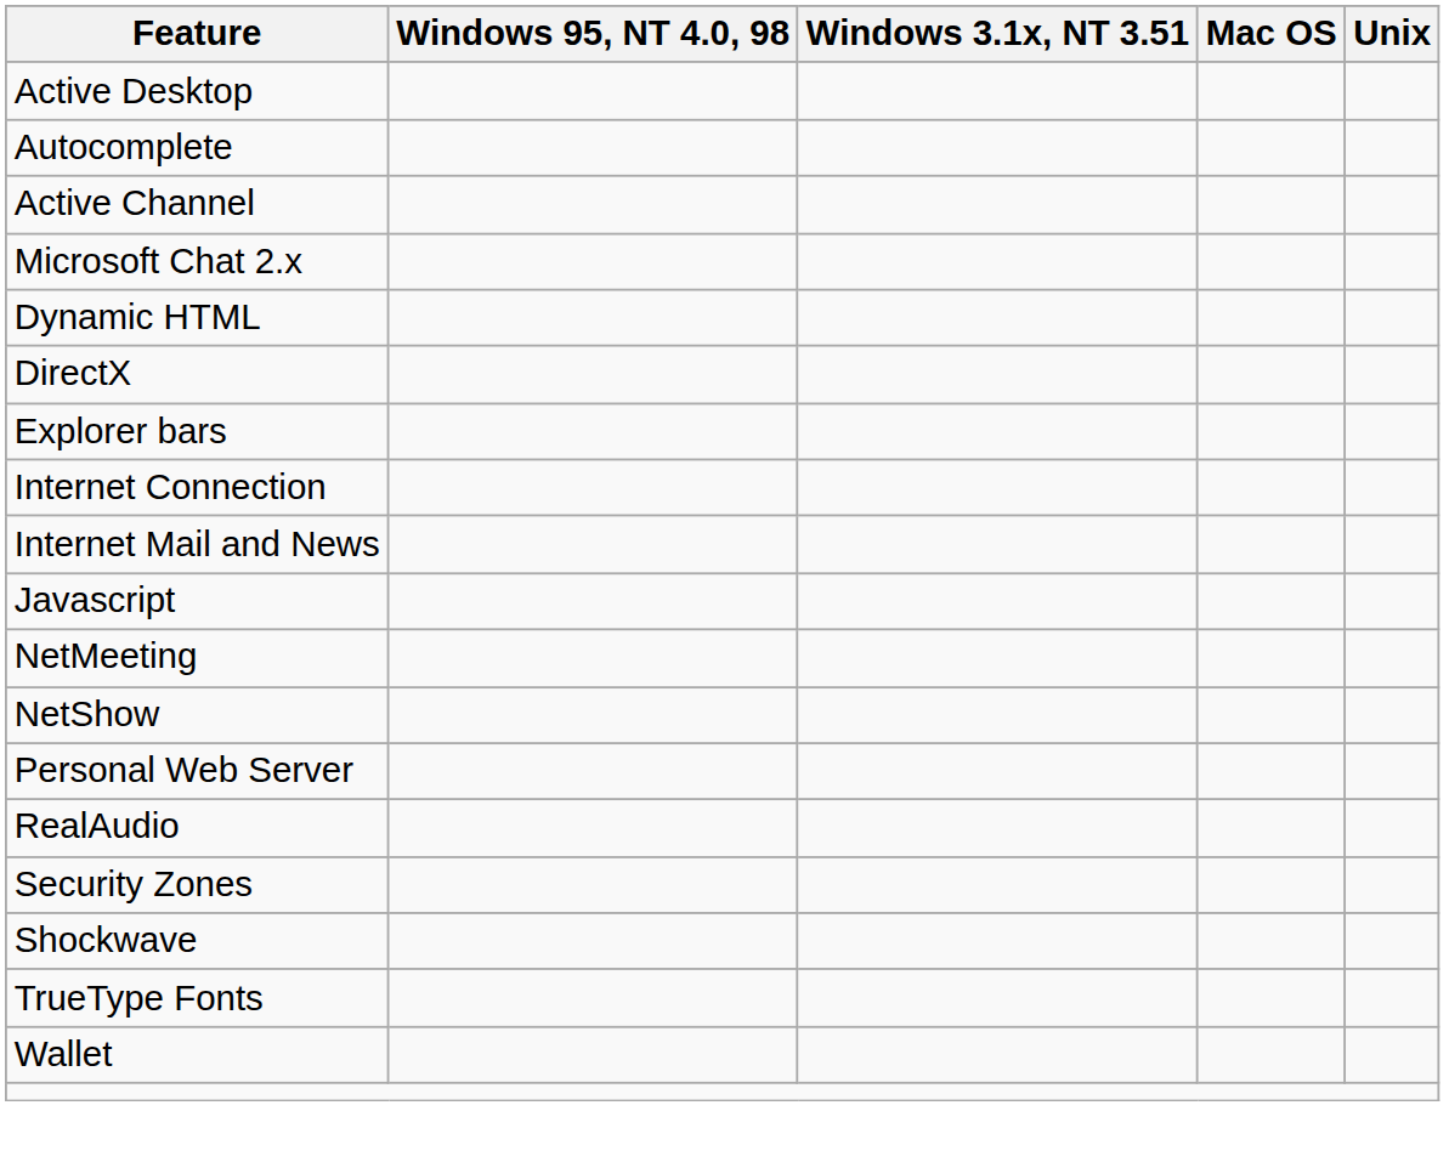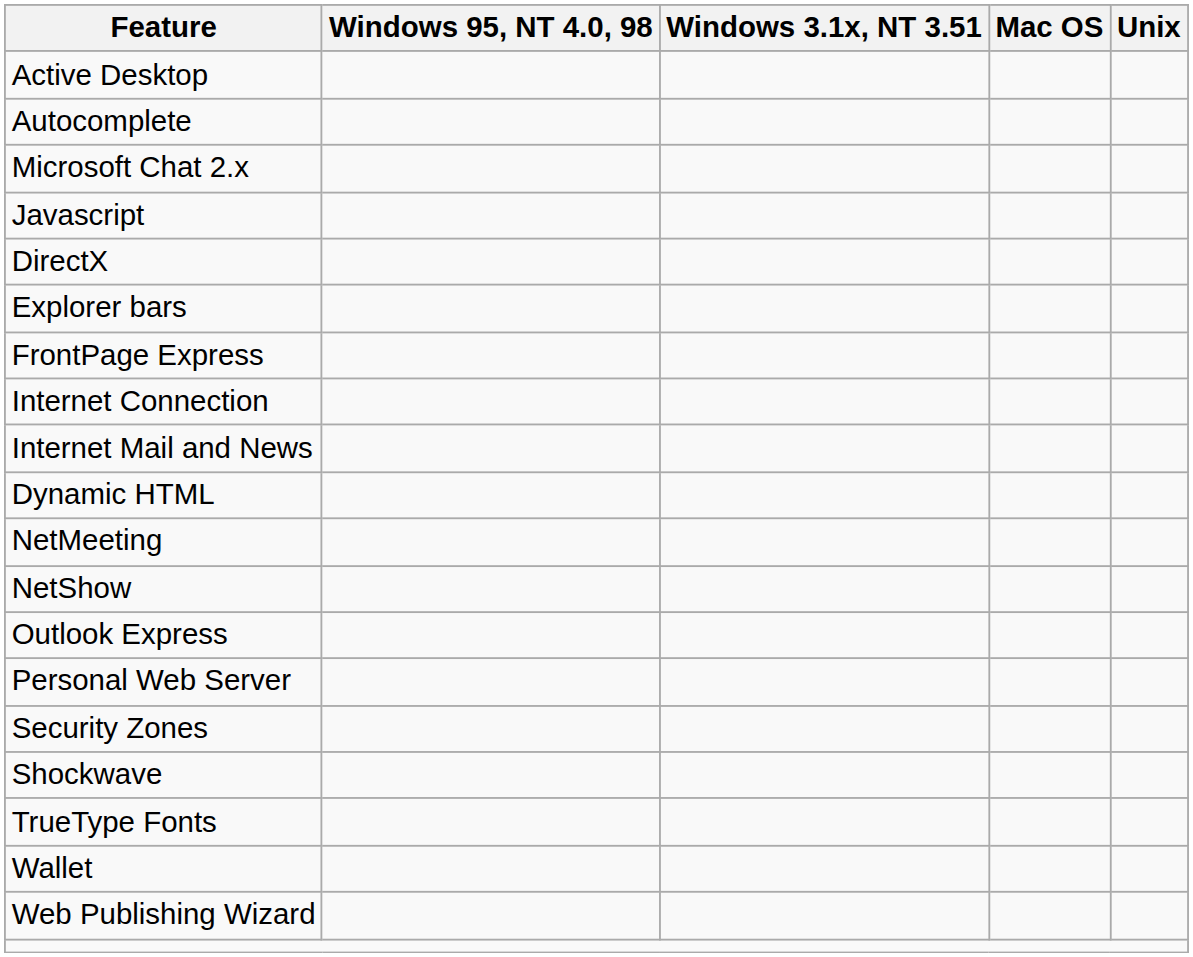- row: Active Channel
rows swapped: Dynamic HTML <-> Javascript
+ row: FrontPage Express
+ row: Outlook Express
- row: RealAudio
+ row: Web Publishing Wizard
